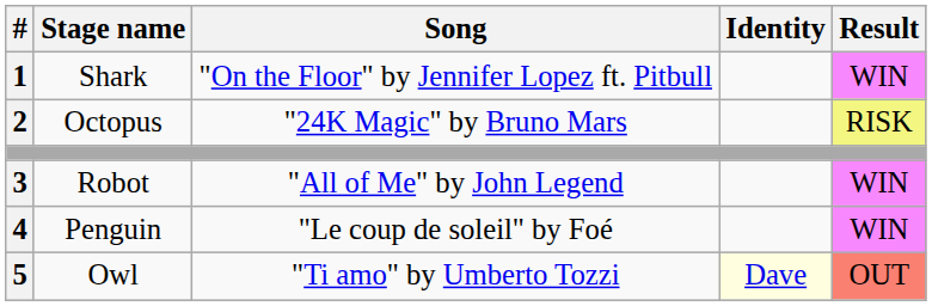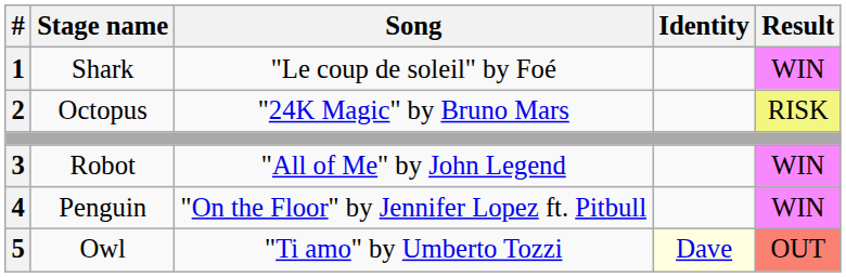Shark | Song: "On the Floor" by Jennifer Lopez ft. Pitbull -> "Le coup de soleil" by Foé
Penguin | Song: "Le coup de soleil" by Foé -> "On the Floor" by Jennifer Lopez ft. Pitbull
